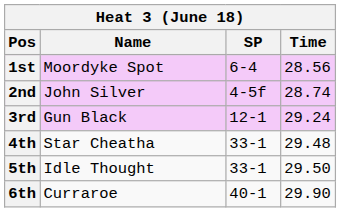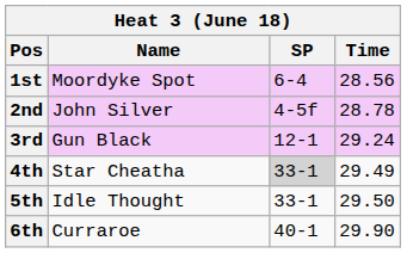2nd | Time: 28.74 -> 28.78
4th | SP: no background -> lightgrey background
4th | Time: 29.48 -> 29.49
